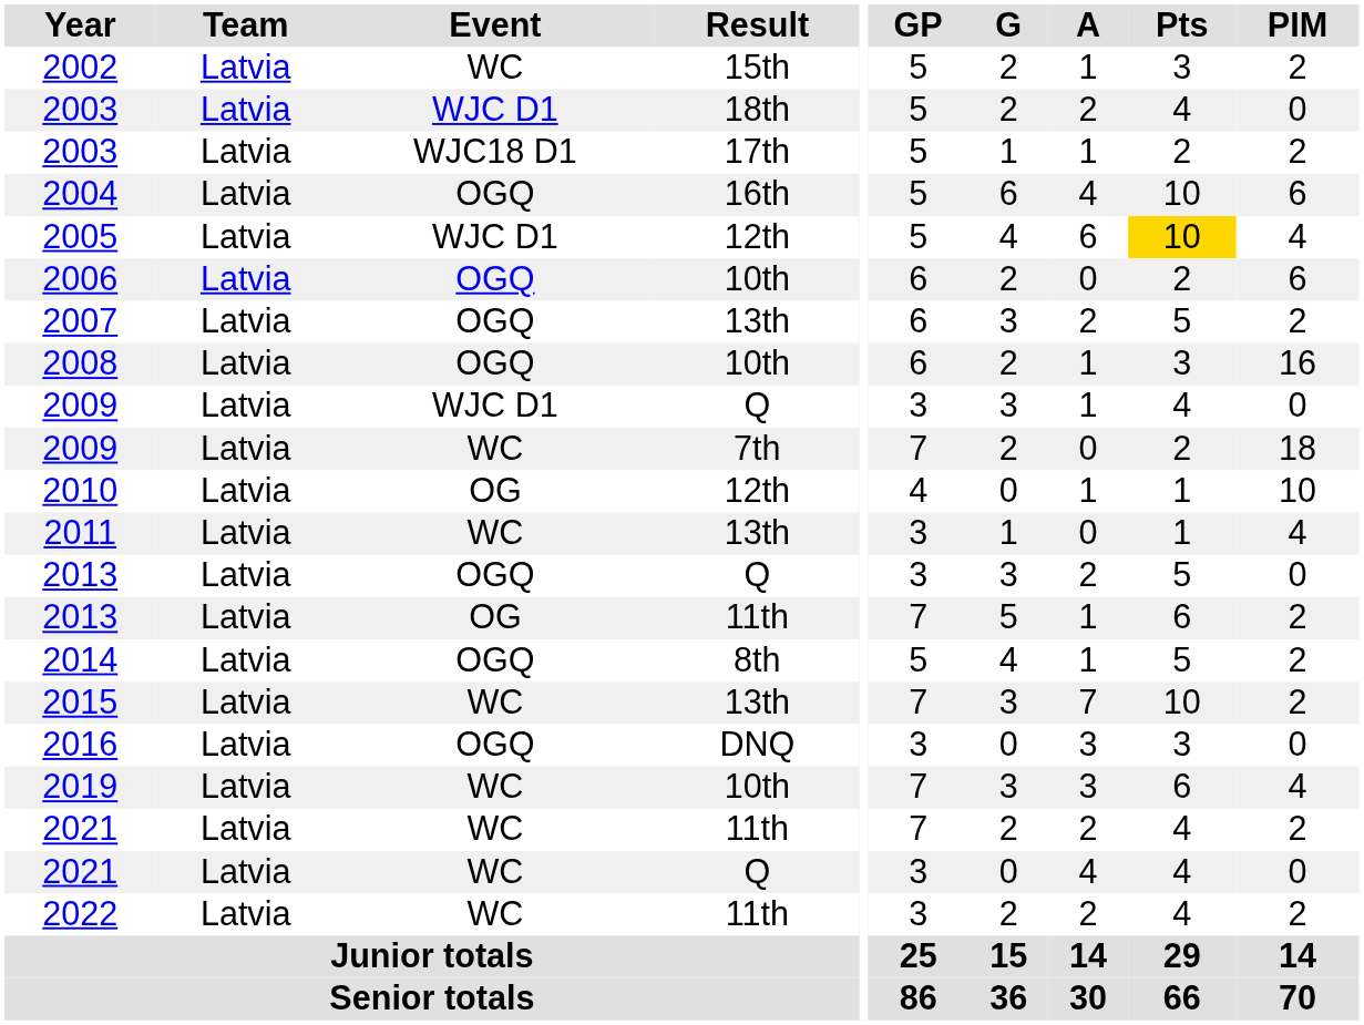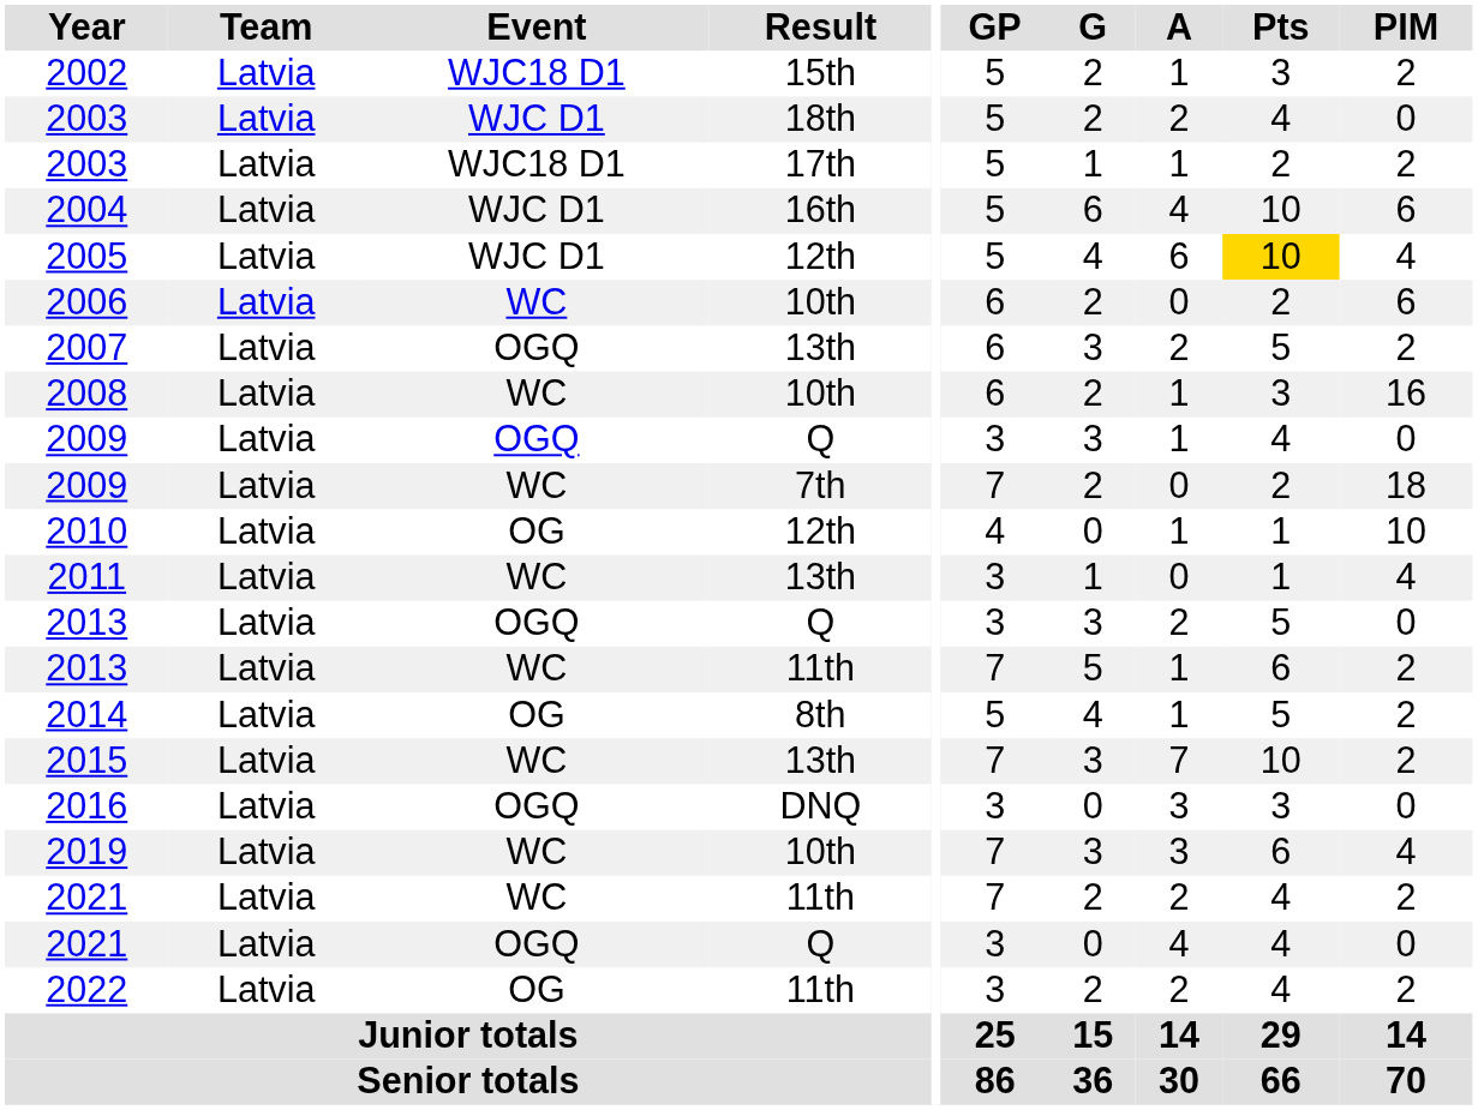2002 | Event: WC -> WJC18 D1
2004 | Event: OGQ -> WJC D1
2006 | Event: OGQ -> WC
2008 | Event: OGQ -> WC
2009 / Q | Event: WJC D1 -> OGQ
2013 / 11th | Event: OG -> WC
2014 | Event: OGQ -> OG
2021 / Q | Event: WC -> OGQ
2022 | Event: WC -> OG
